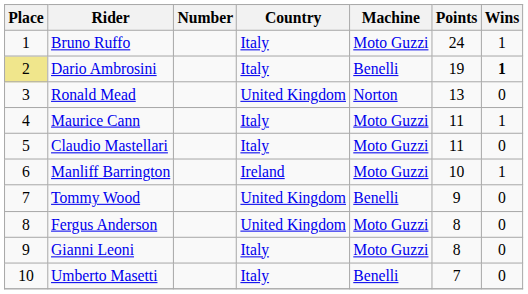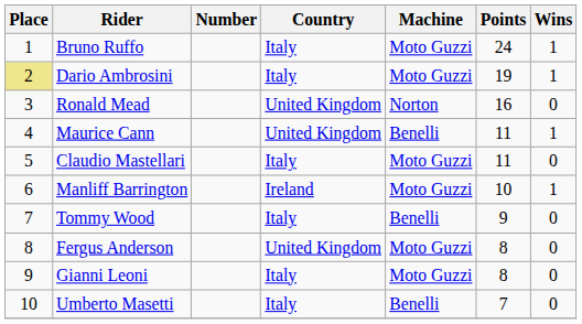Dario Ambrosini | Machine: Benelli -> Moto Guzzi
Dario Ambrosini | Wins: bold -> normal
Ronald Mead | Points: 13 -> 16
Maurice Cann | Country: Italy -> United Kingdom
Maurice Cann | Machine: Moto Guzzi -> Benelli
Tommy Wood | Country: United Kingdom -> Italy
